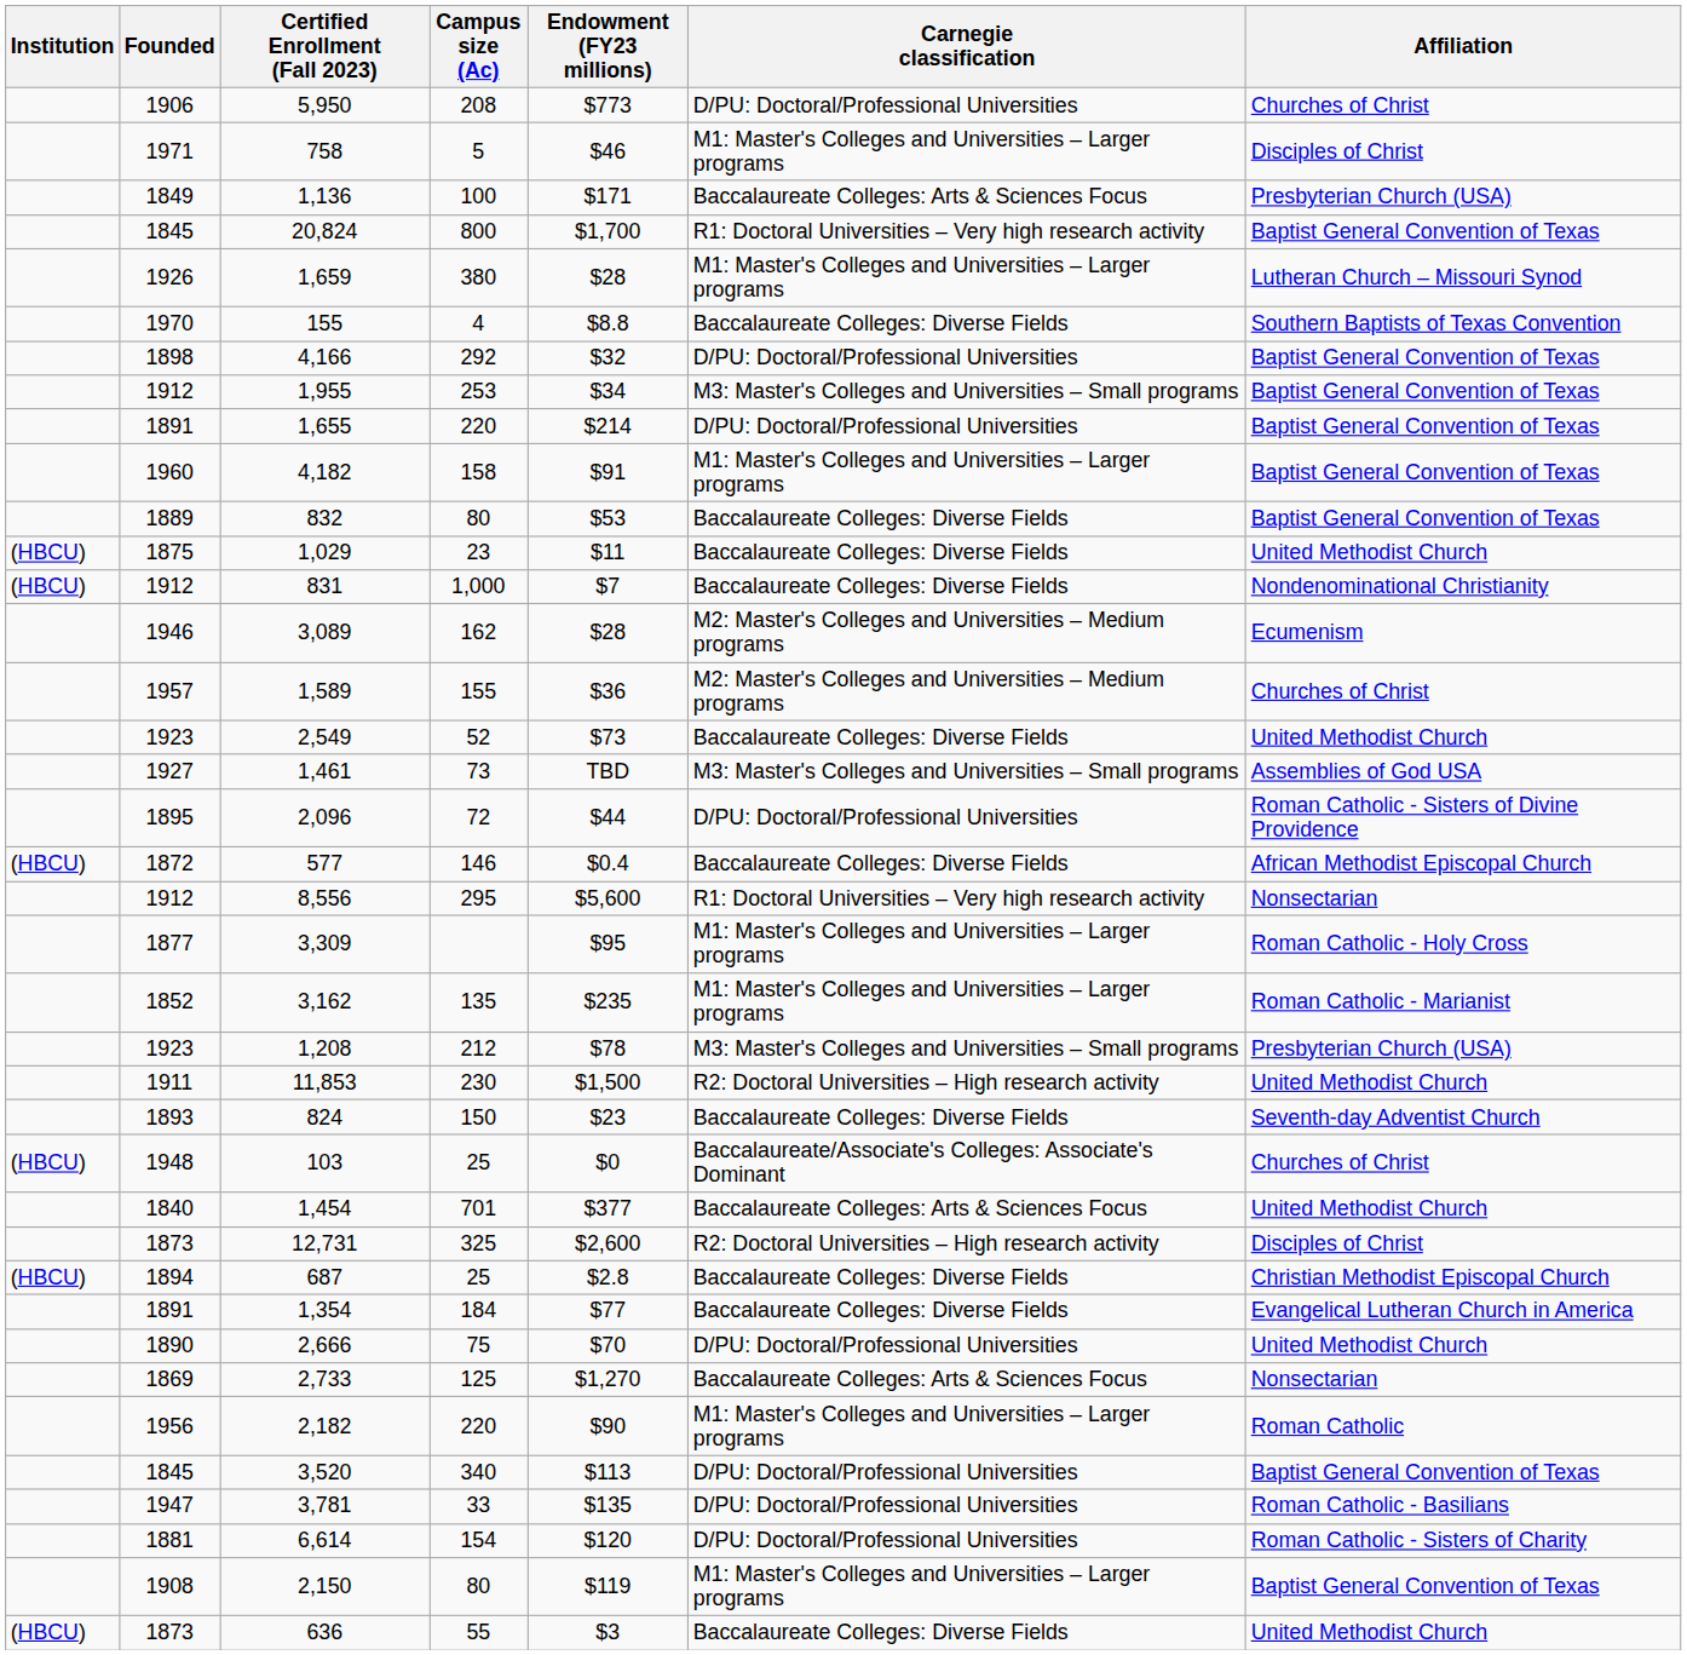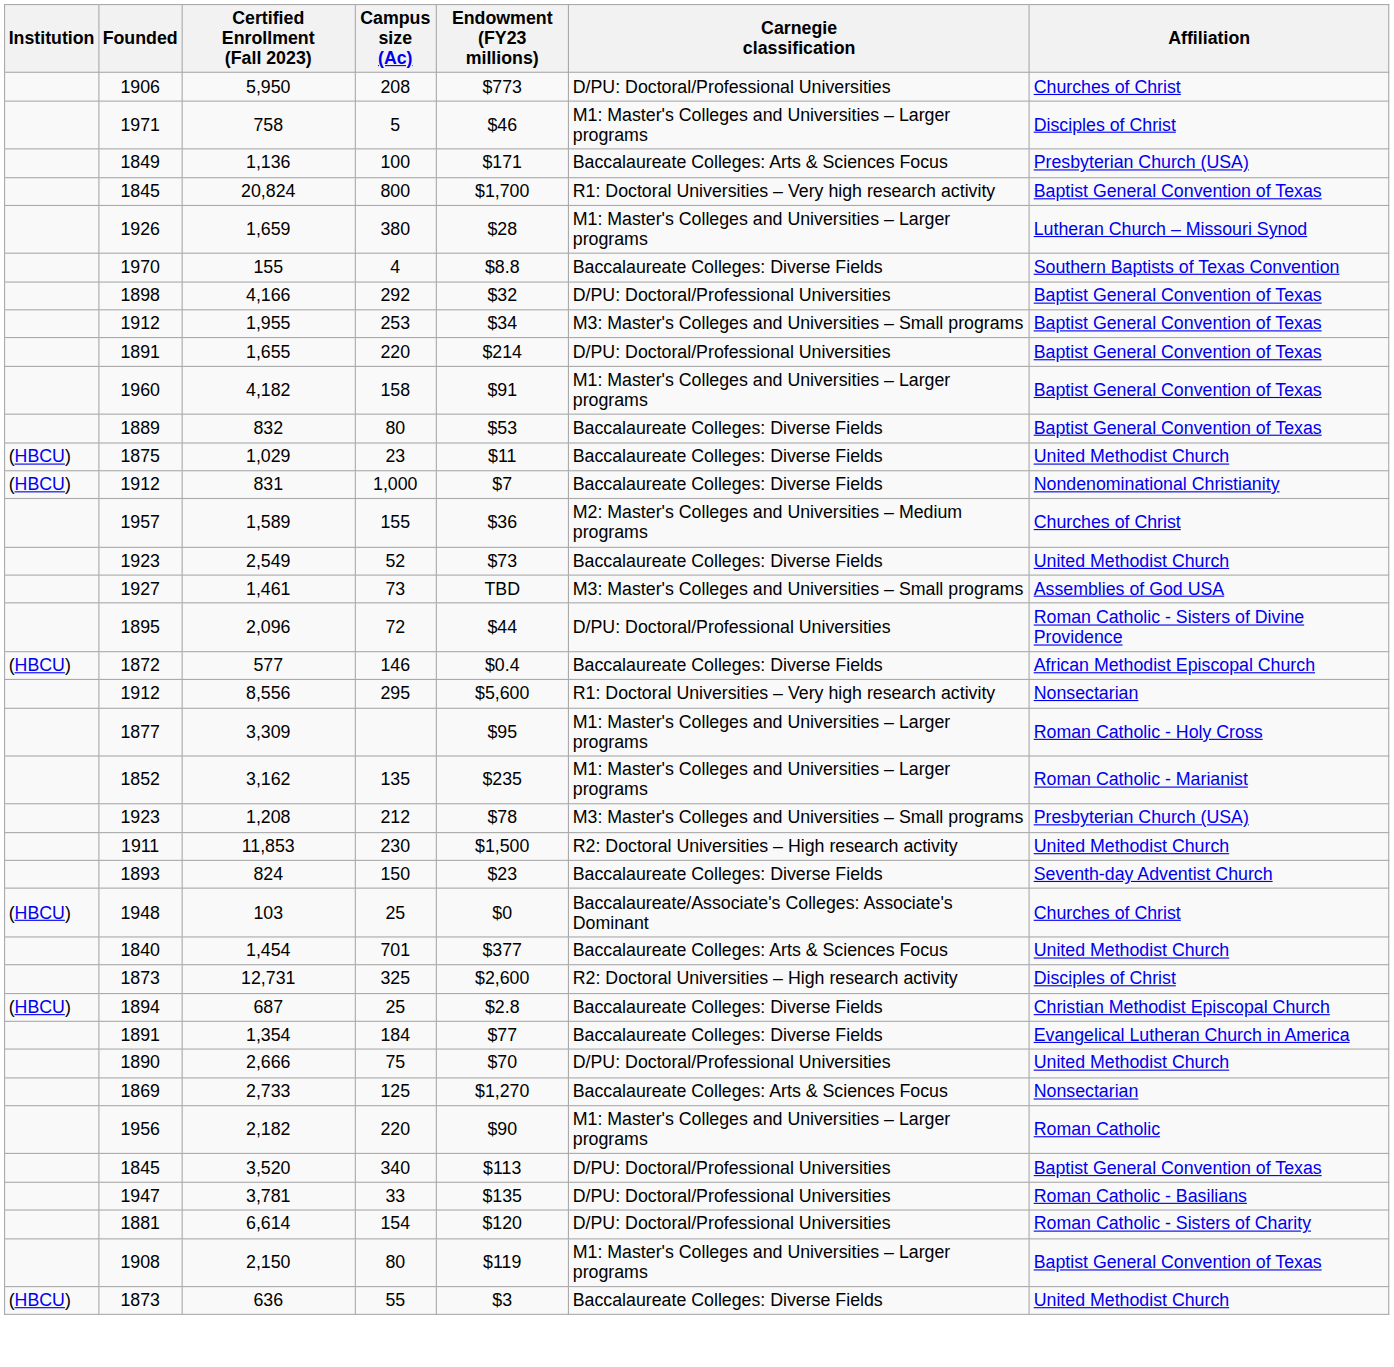- row: 1946 | 3,089 | 162 | $28 | M2: Master's Colleges and Universities – Medium programs | Ecumenism
